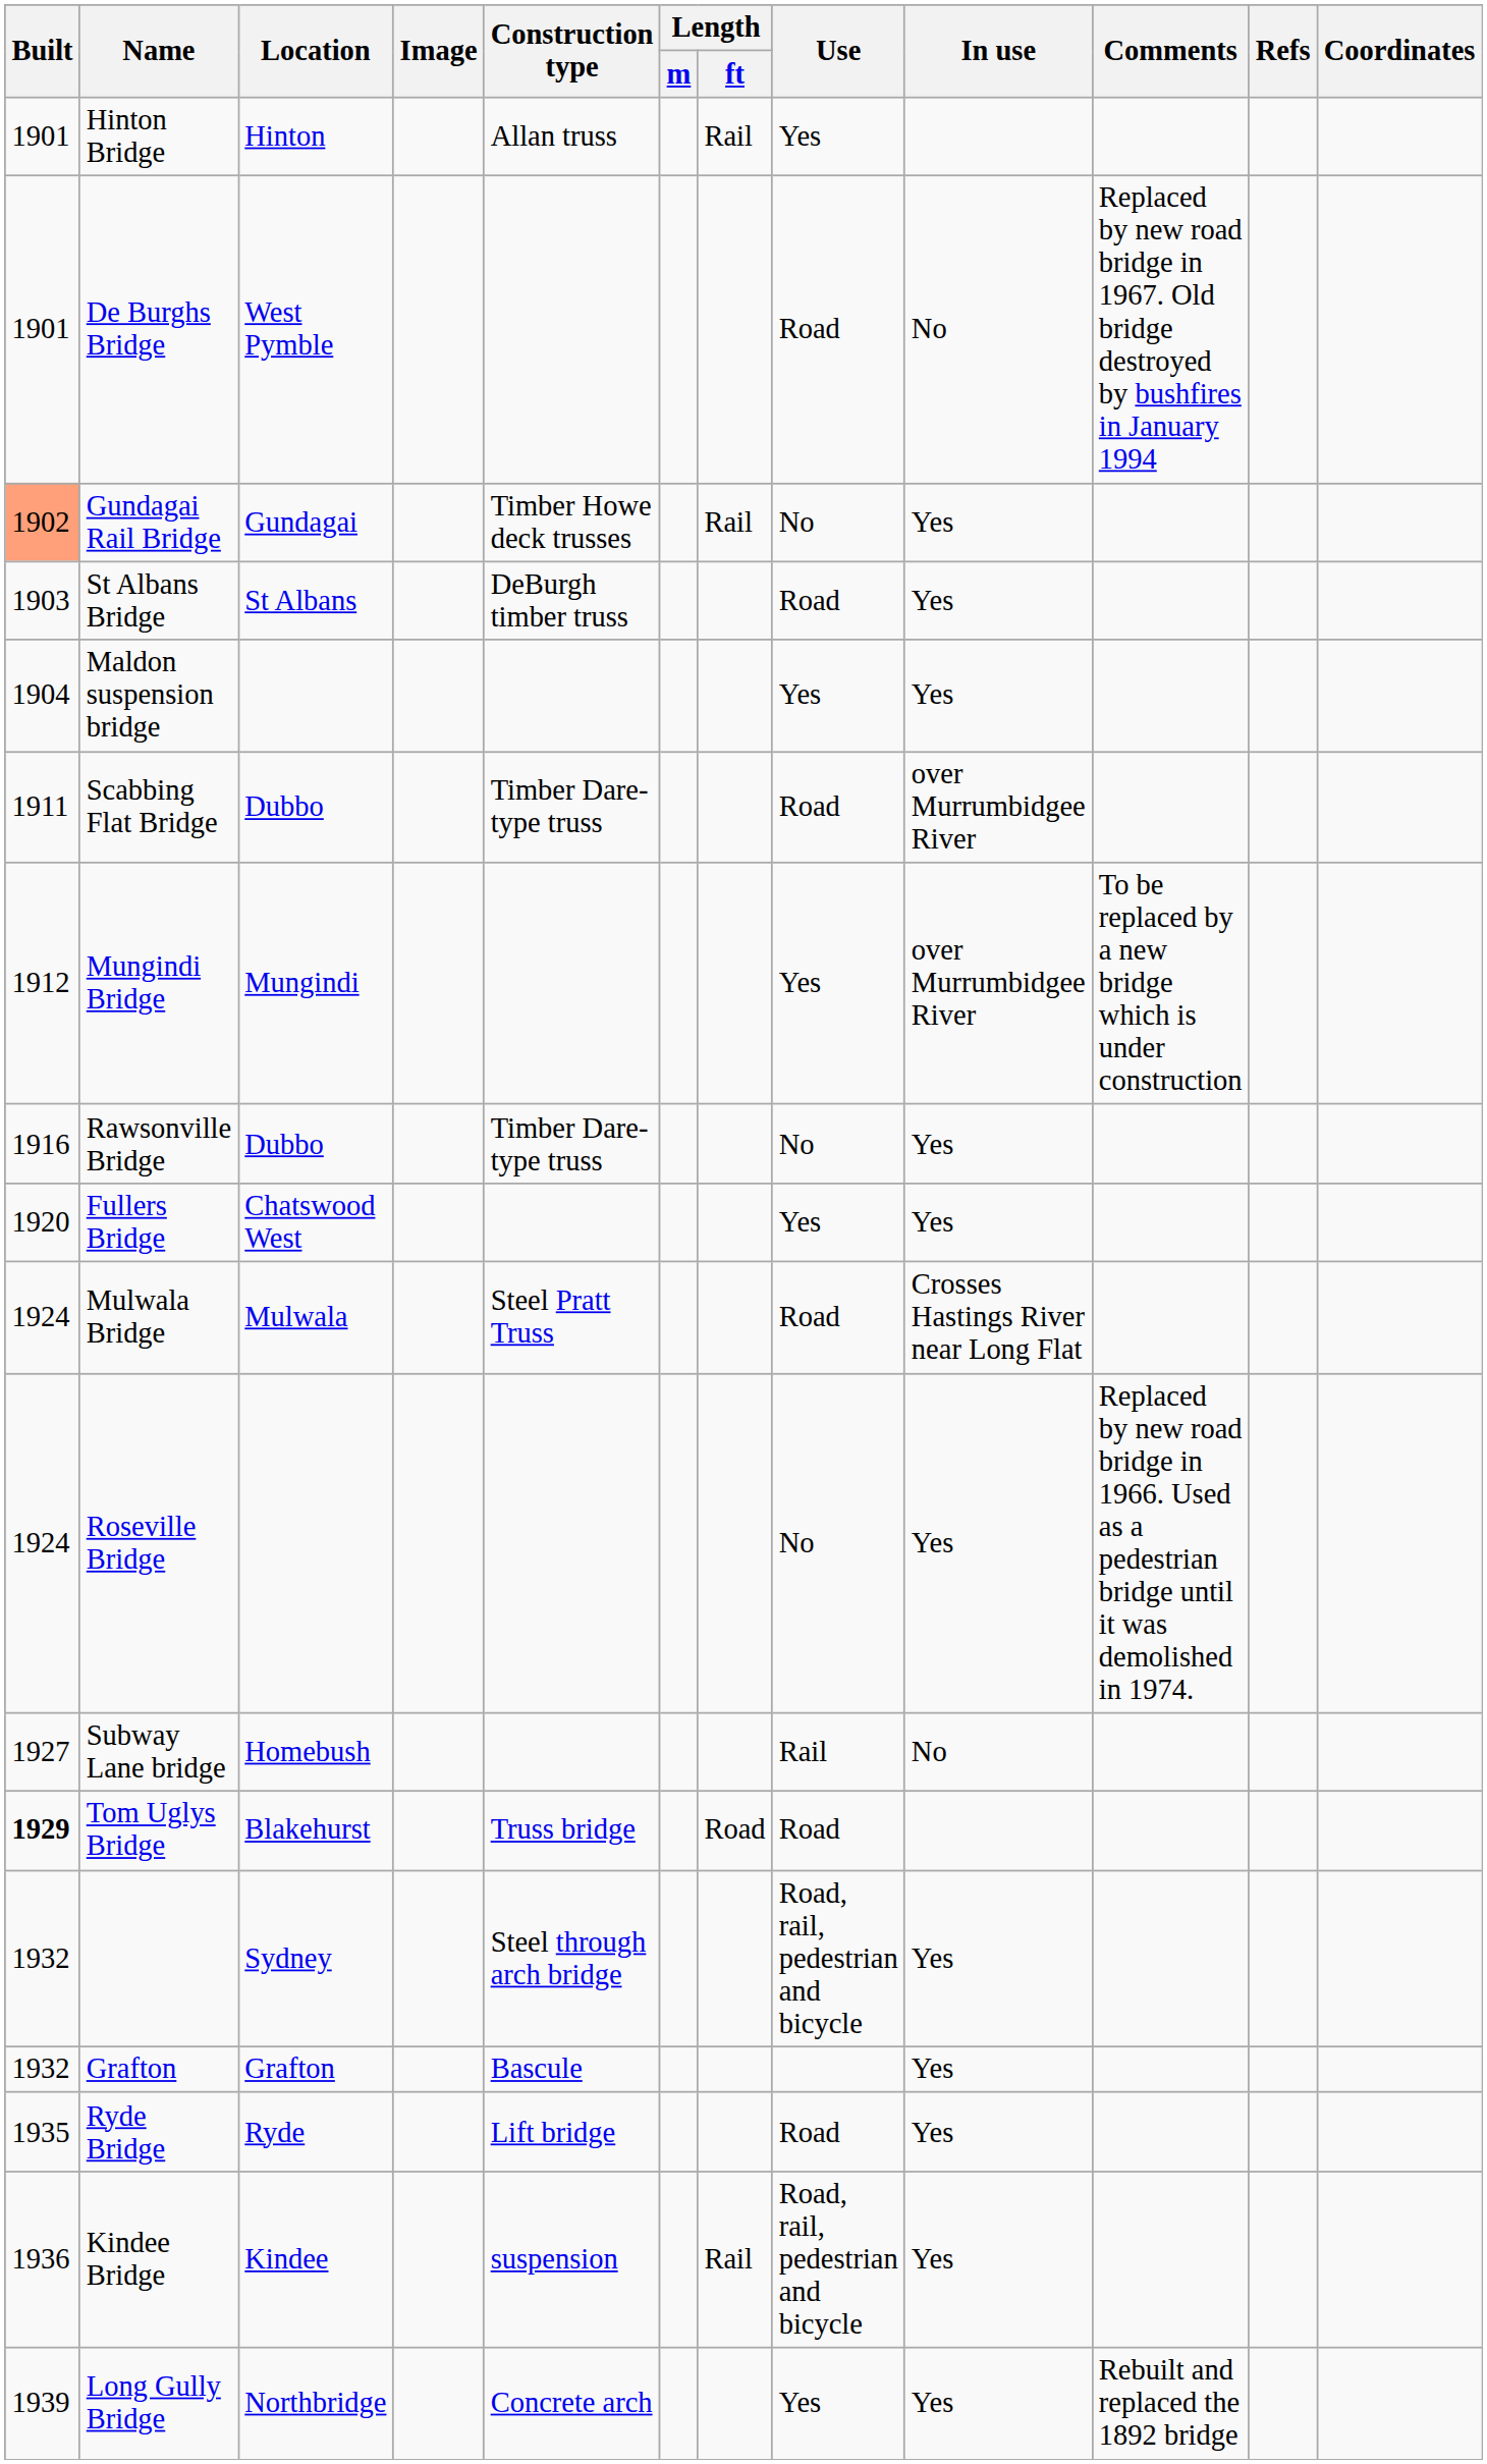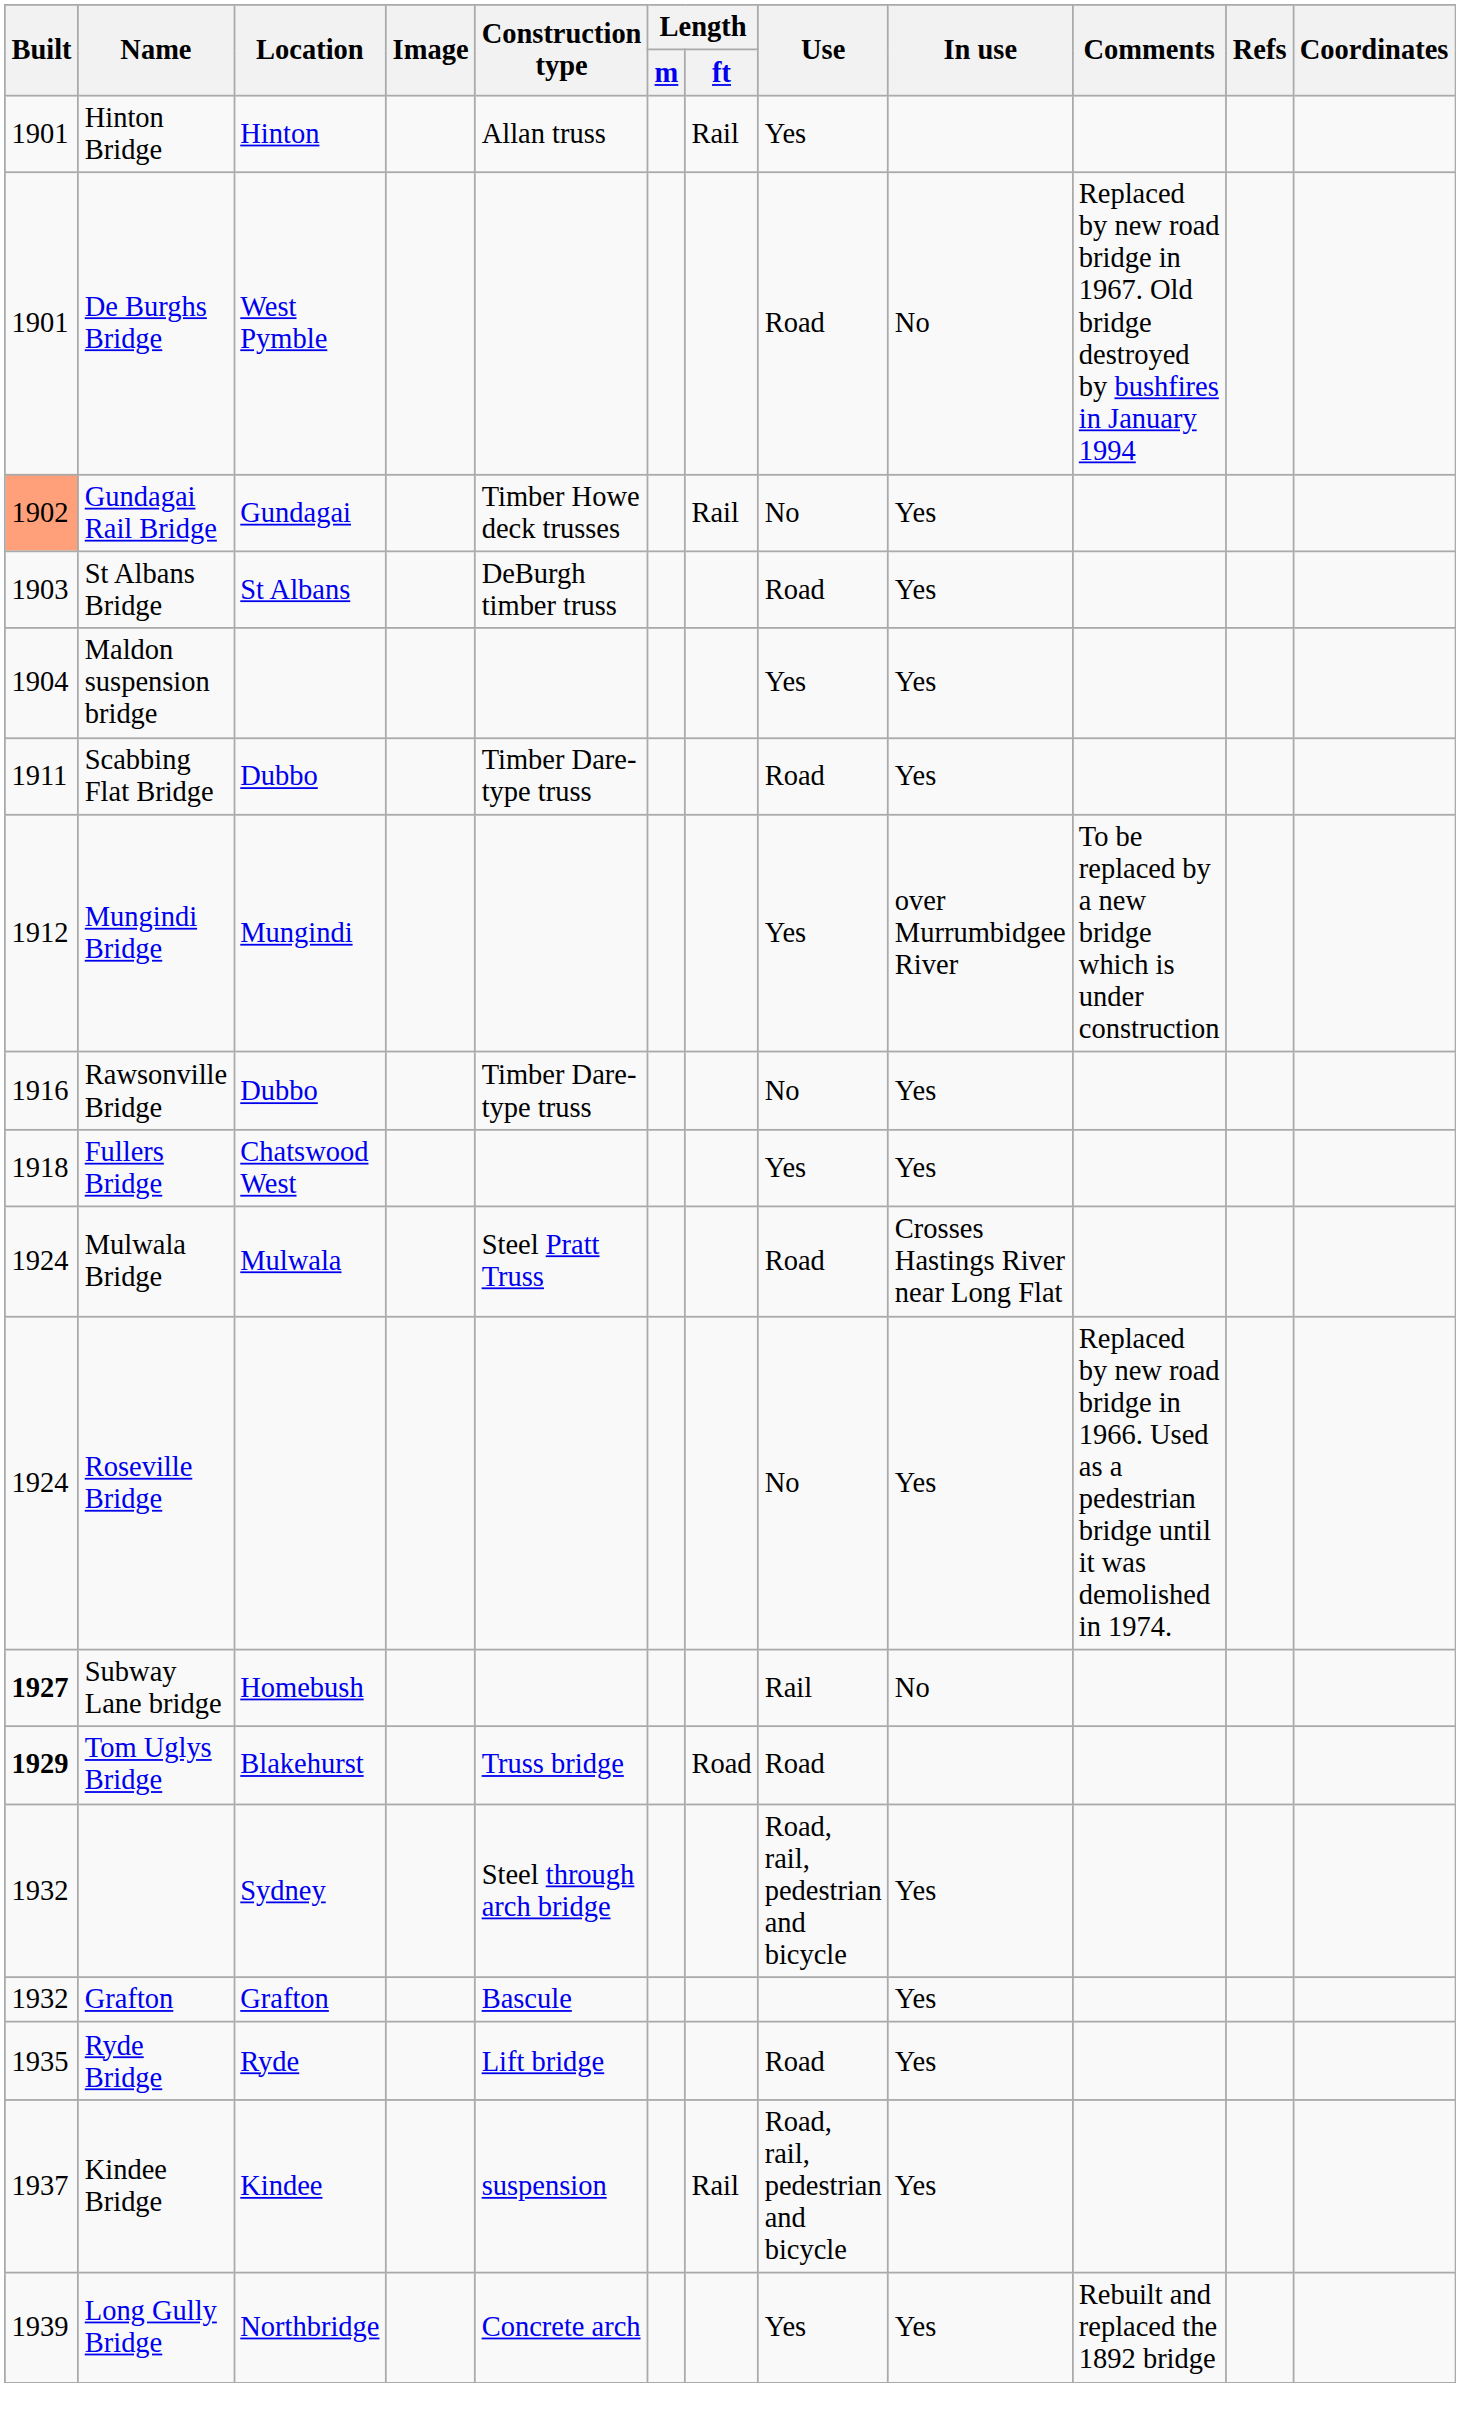Scabbing Flat Bridge | In use: over Murrumbidgee River -> Yes
Fullers Bridge | Built: 1920 -> 1918
Subway Lane bridge | Built: normal -> bold
Kindee Bridge | Built: 1936 -> 1937
